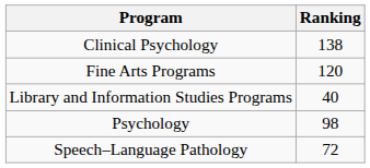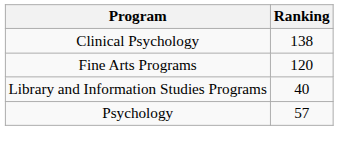Psychology | Ranking: 98 -> 57
- row: Speech–Language Pathology | 72
